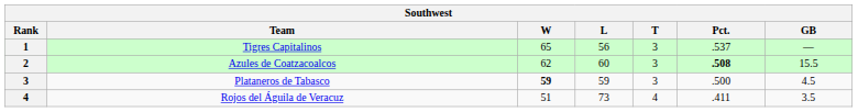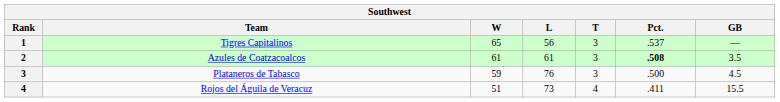Azules de Coatzacoalcos | W: 62 -> 61
Azules de Coatzacoalcos | L: 60 -> 61
Azules de Coatzacoalcos | GB: 15.5 -> 3.5
Plataneros de Tabasco | W: bold -> normal
Plataneros de Tabasco | L: 59 -> 76
Rojos del Águila de Veracuz | GB: 3.5 -> 15.5
